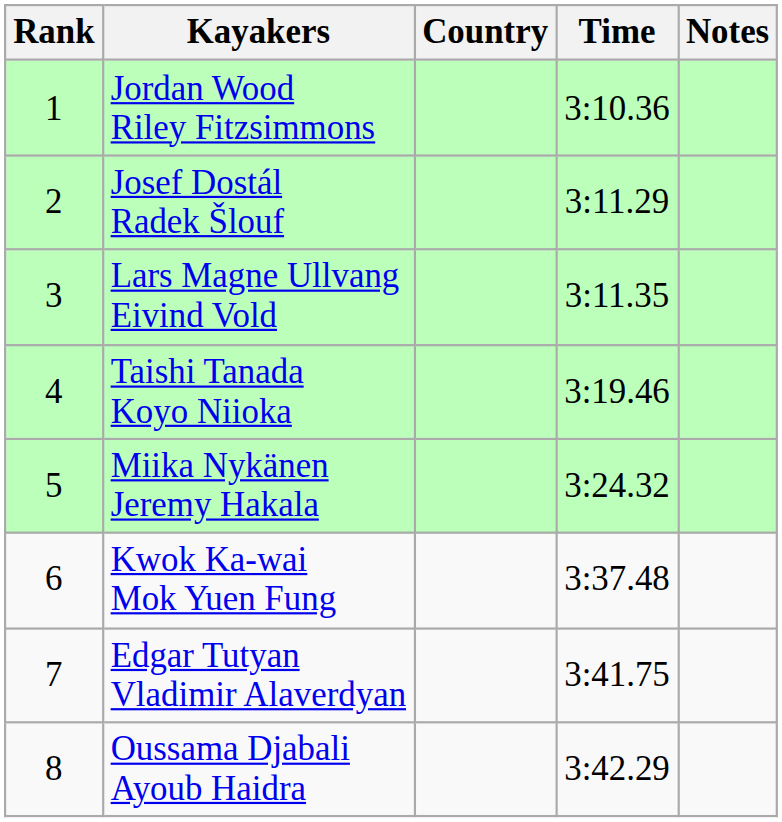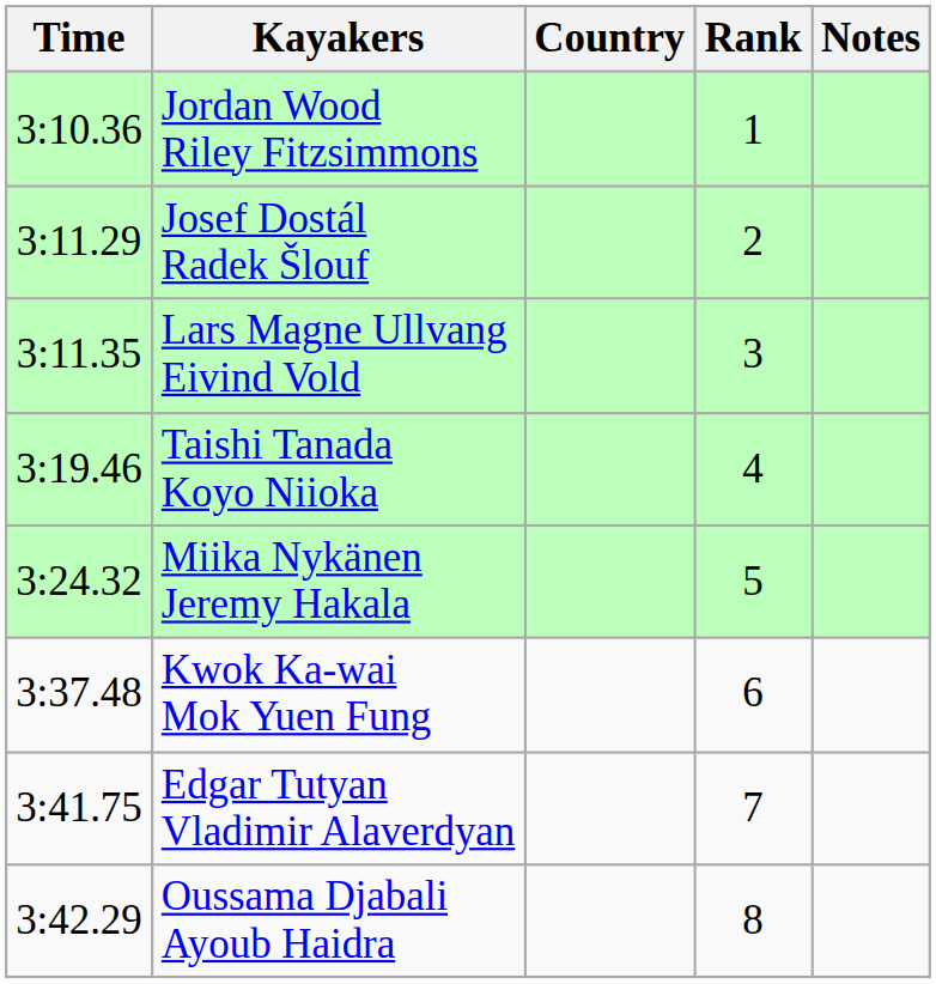columns swapped: Rank <-> Time
